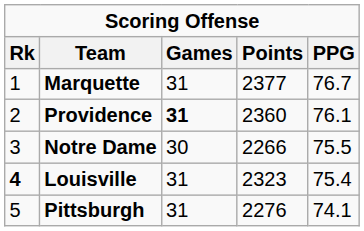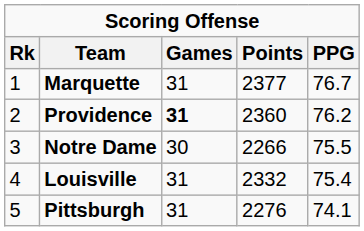Providence | PPG: 76.1 -> 76.2
Louisville | Rk: bold -> normal
Louisville | Points: 2323 -> 2332
